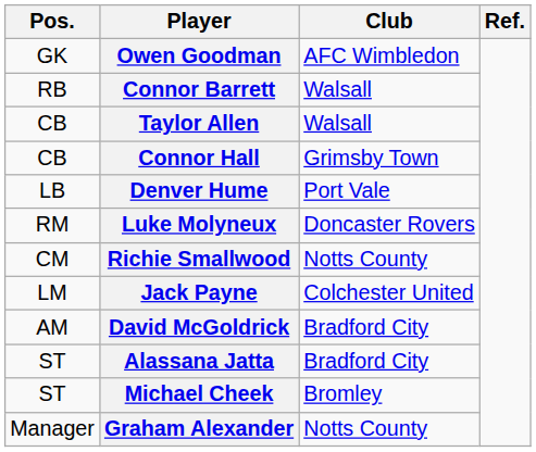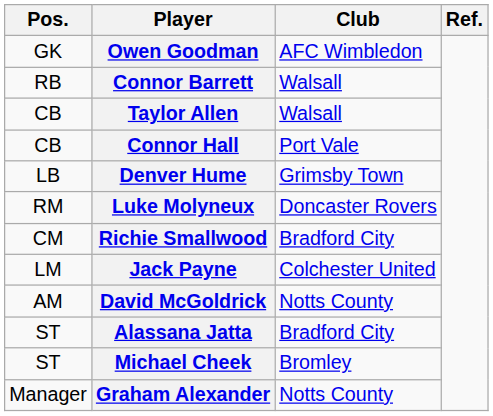Connor Hall | Club: Grimsby Town -> Port Vale
Denver Hume | Club: Port Vale -> Grimsby Town
Richie Smallwood | Club: Notts County -> Bradford City
David McGoldrick | Club: Bradford City -> Notts County
